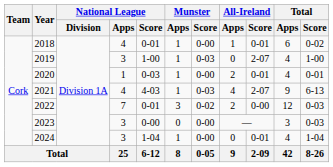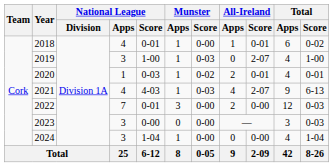2020 | Munster / Score: 0-00 -> 0-02
2022 | Munster / Score: 0-02 -> 0-00
2024 | All-Ireland / Score: 0-01 -> 0-00
